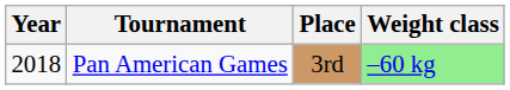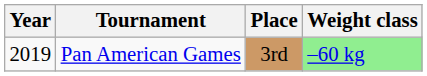Pan American Games | Year: 2018 -> 2019
